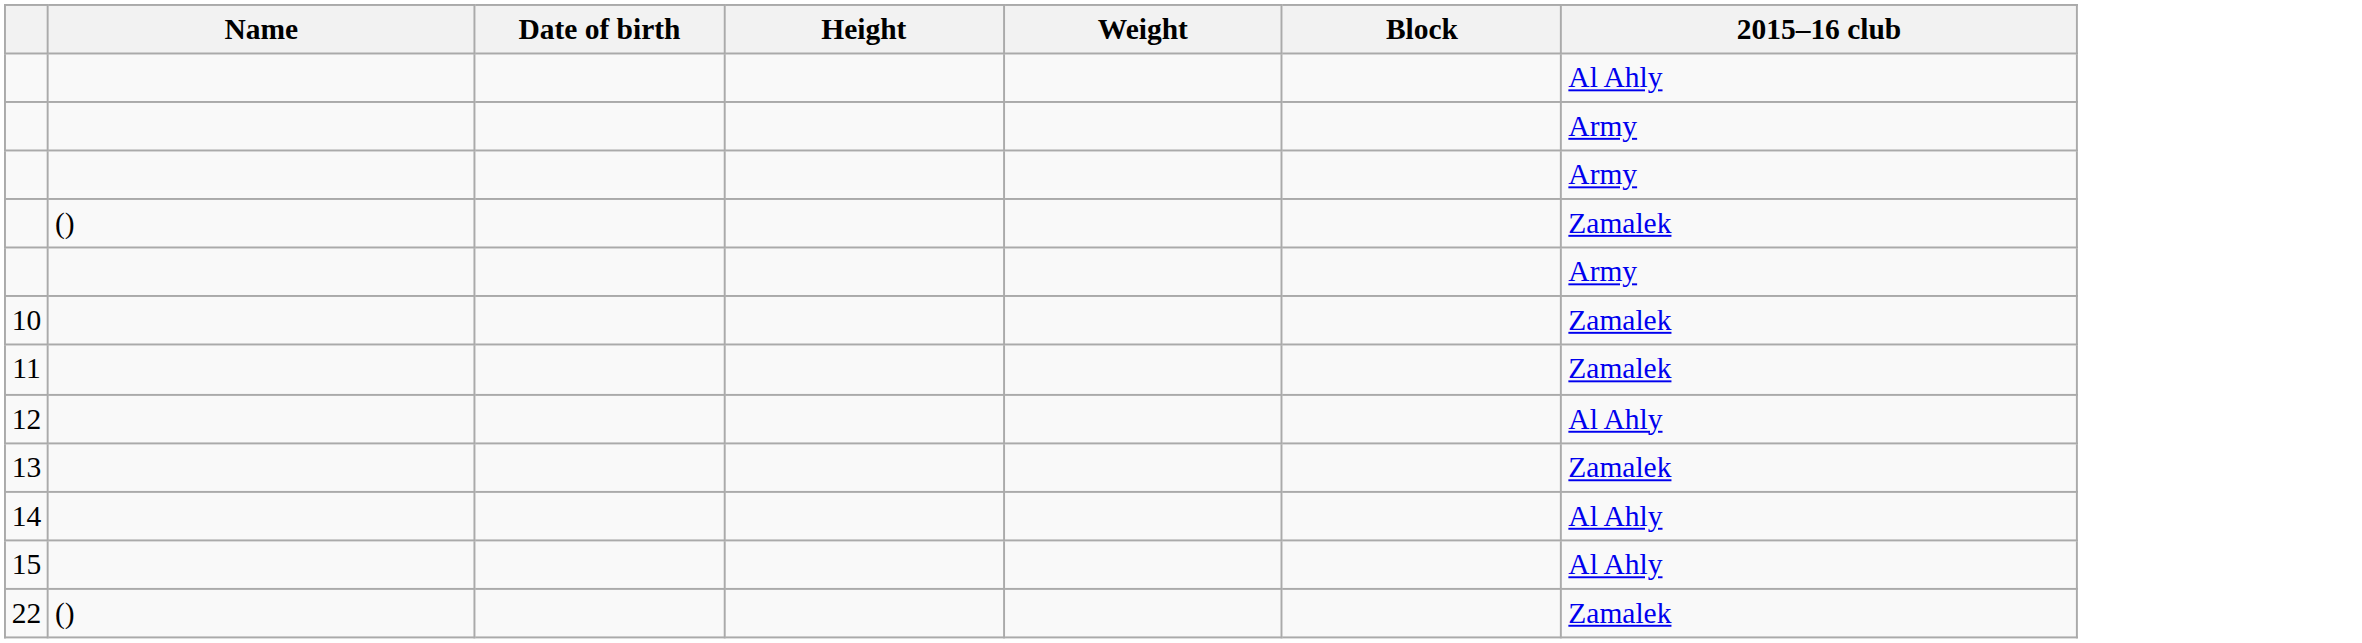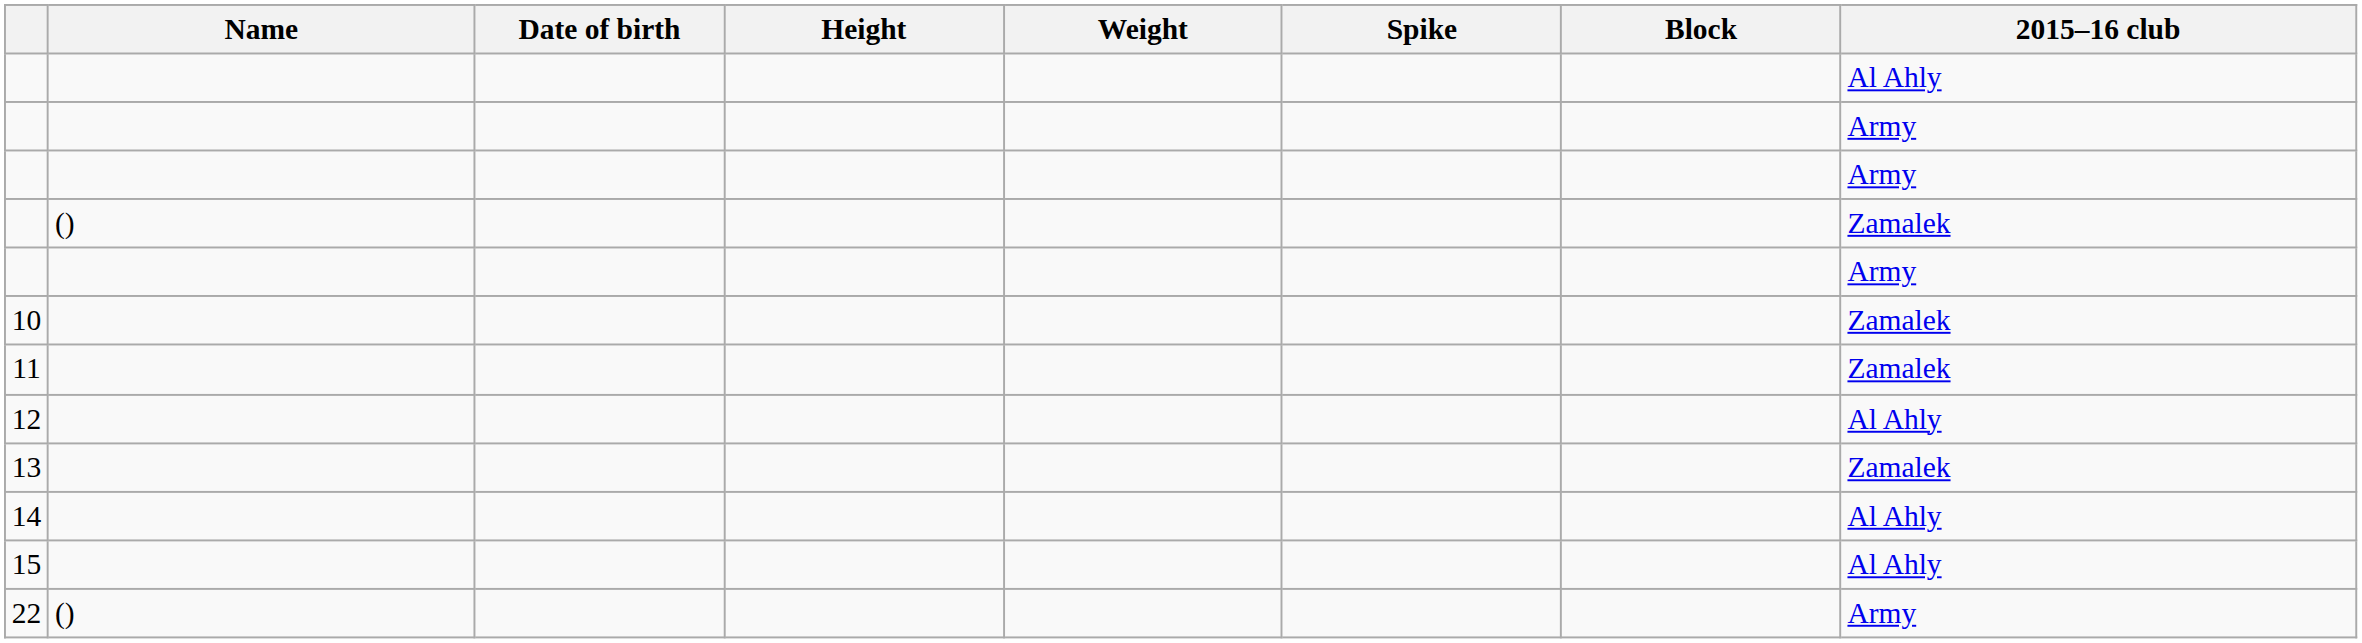+ column: Spike
22 | 2015–16 club: Zamalek -> Army
